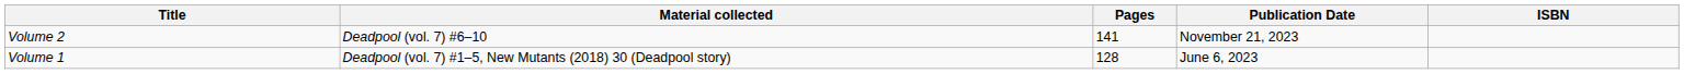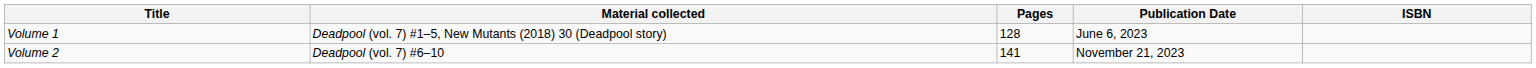rows swapped: Volume 1 <-> Volume 2
